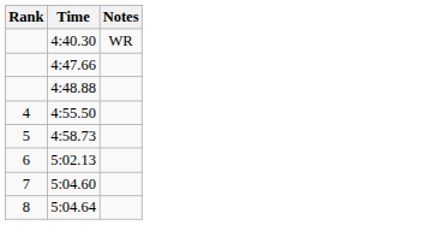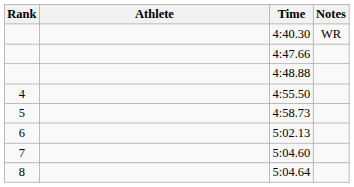+ column: Athlete
